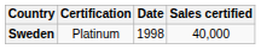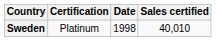Sweden | Sales certified: 40,000 -> 40,010
